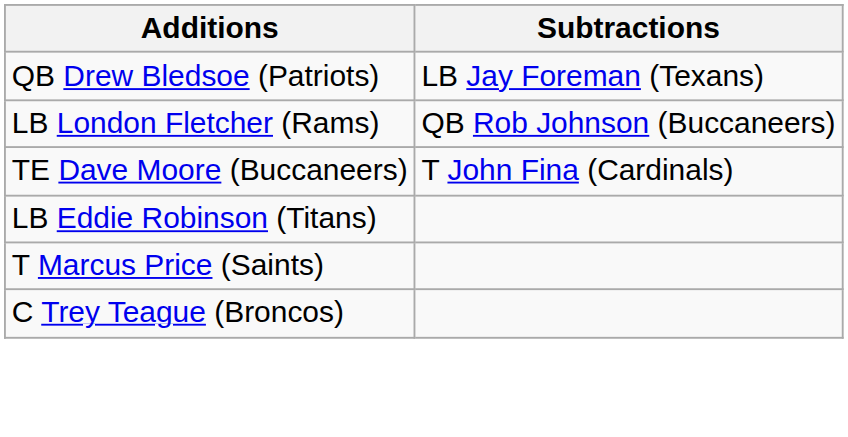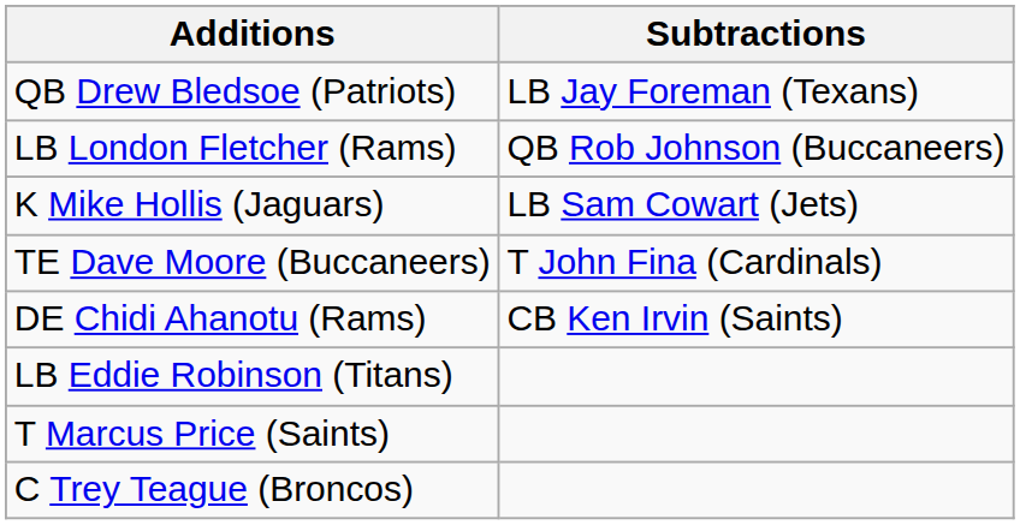+ row: K Mike Hollis (Jaguars) | LB Sam Cowart (Jets)
+ row: DE Chidi Ahanotu (Rams) | CB Ken Irvin (Saints)
